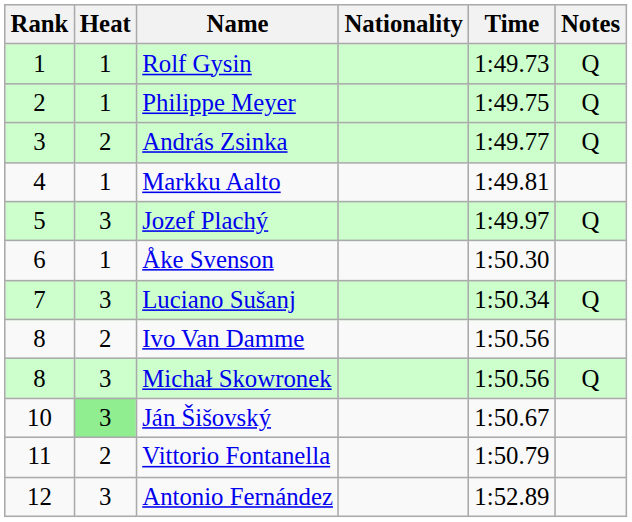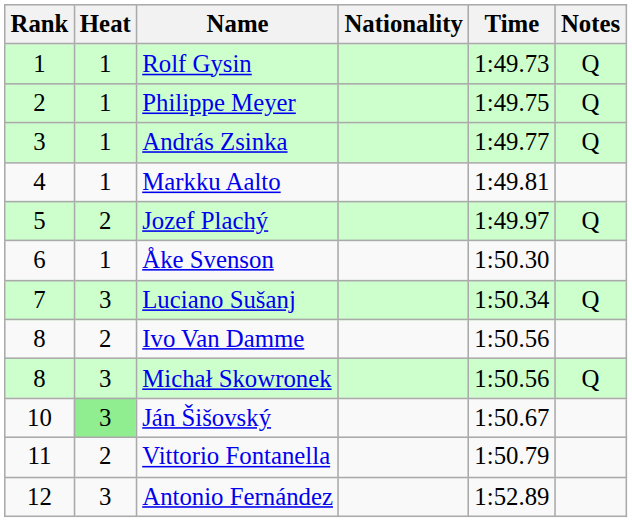András Zsinka | Heat: 2 -> 1
Jozef Plachý | Heat: 3 -> 2
